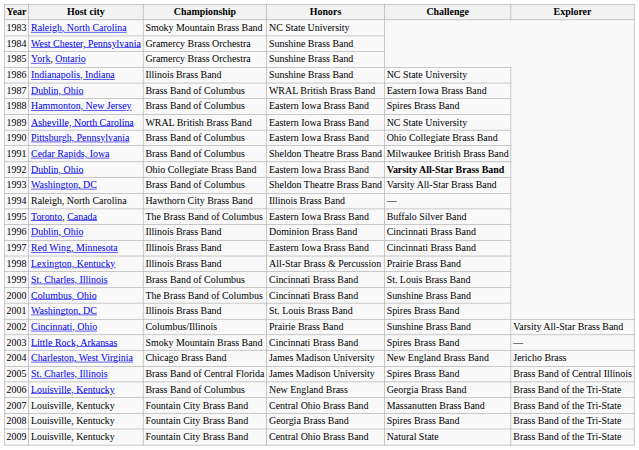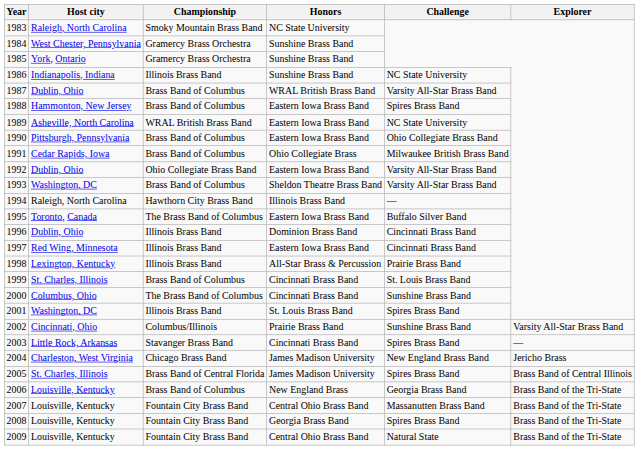1987 | Challenge: Eastern Iowa Brass Band -> Varsity All-Star Brass Band
1991 | Honors: Sheldon Theatre Brass Band -> Ohio Collegiate Brass
1992 | Challenge: bold -> normal
2003 | Championship: Smoky Mountain Brass Band -> Stavanger Brass Band
